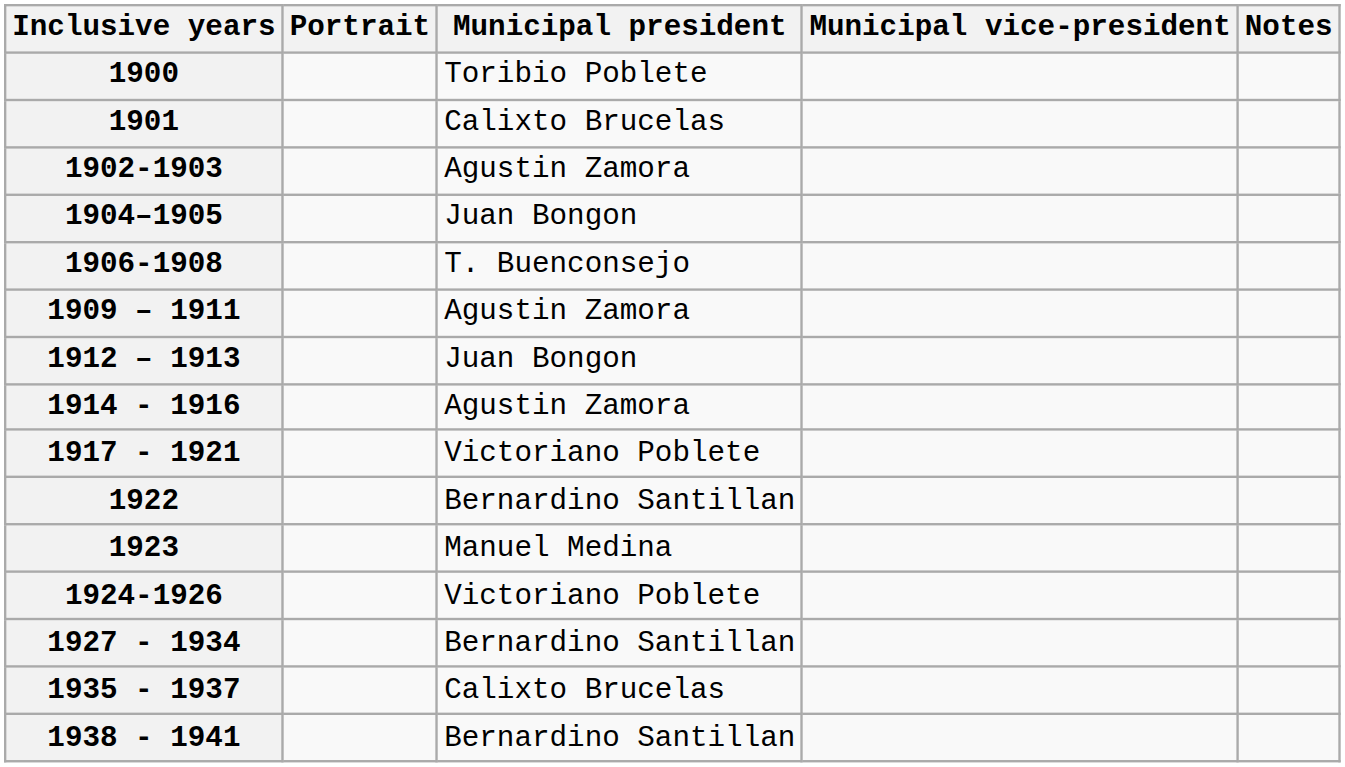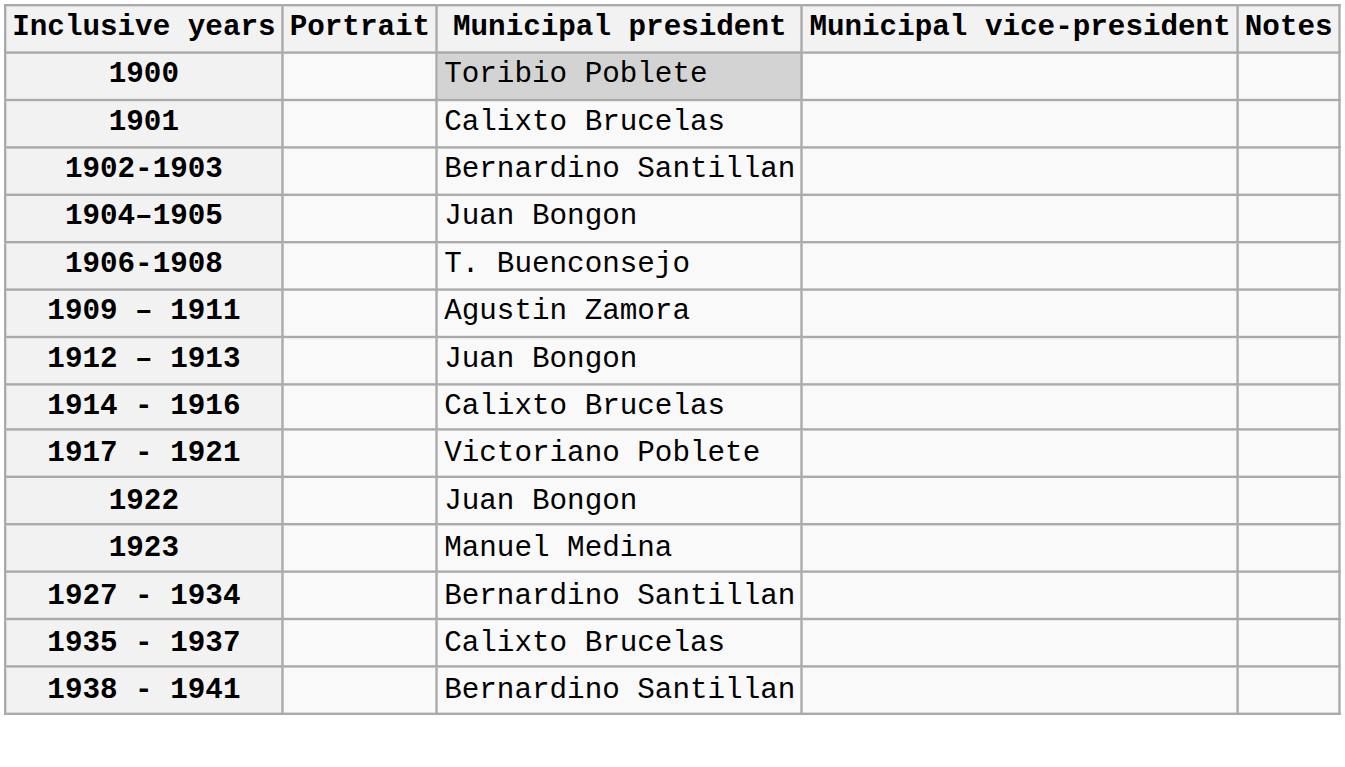1900 | Municipal president: no background -> lightgrey background
1902-1903 | Municipal president: Agustin Zamora -> Bernardino Santillan
1914 - 1916 | Municipal president: Agustin Zamora -> Calixto Brucelas
1922 | Municipal president: Bernardino Santillan -> Juan Bongon
- row: 1924-1926 | Victoriano Poblete
